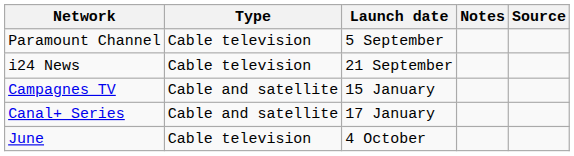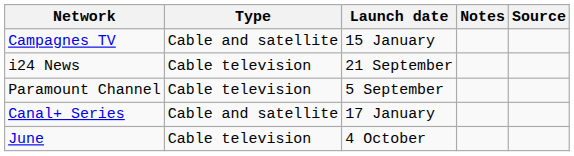rows swapped: Campagnes TV <-> Paramount Channel
